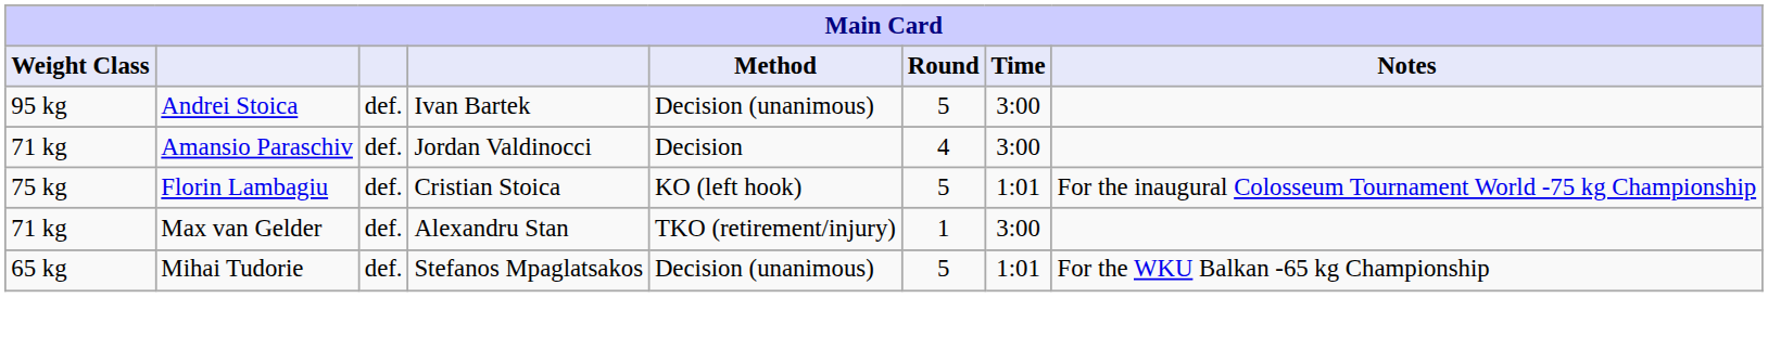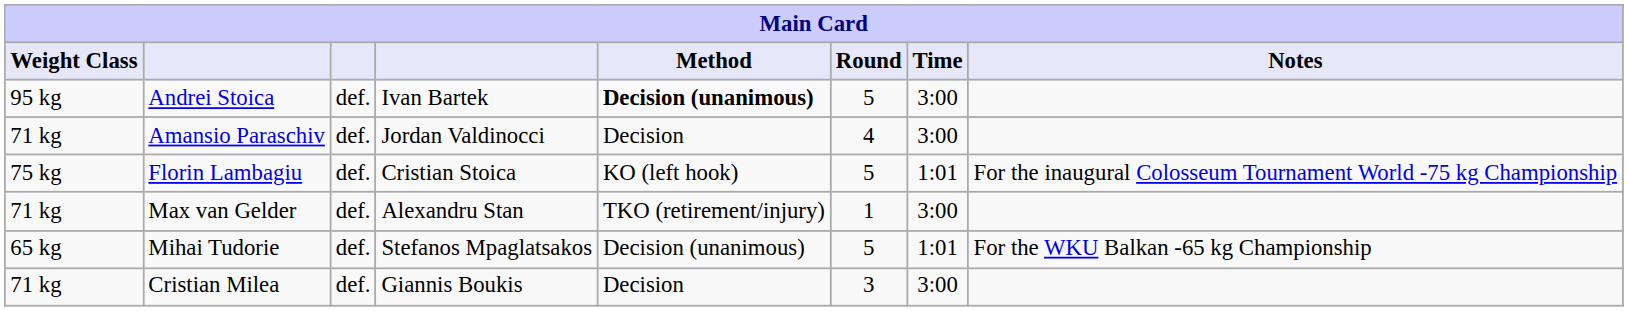Andrei Stoica | Method: normal -> bold
+ row: 71 kg | Cristian Milea | def. | Giannis Boukis | Decision | 3 | 3:00
